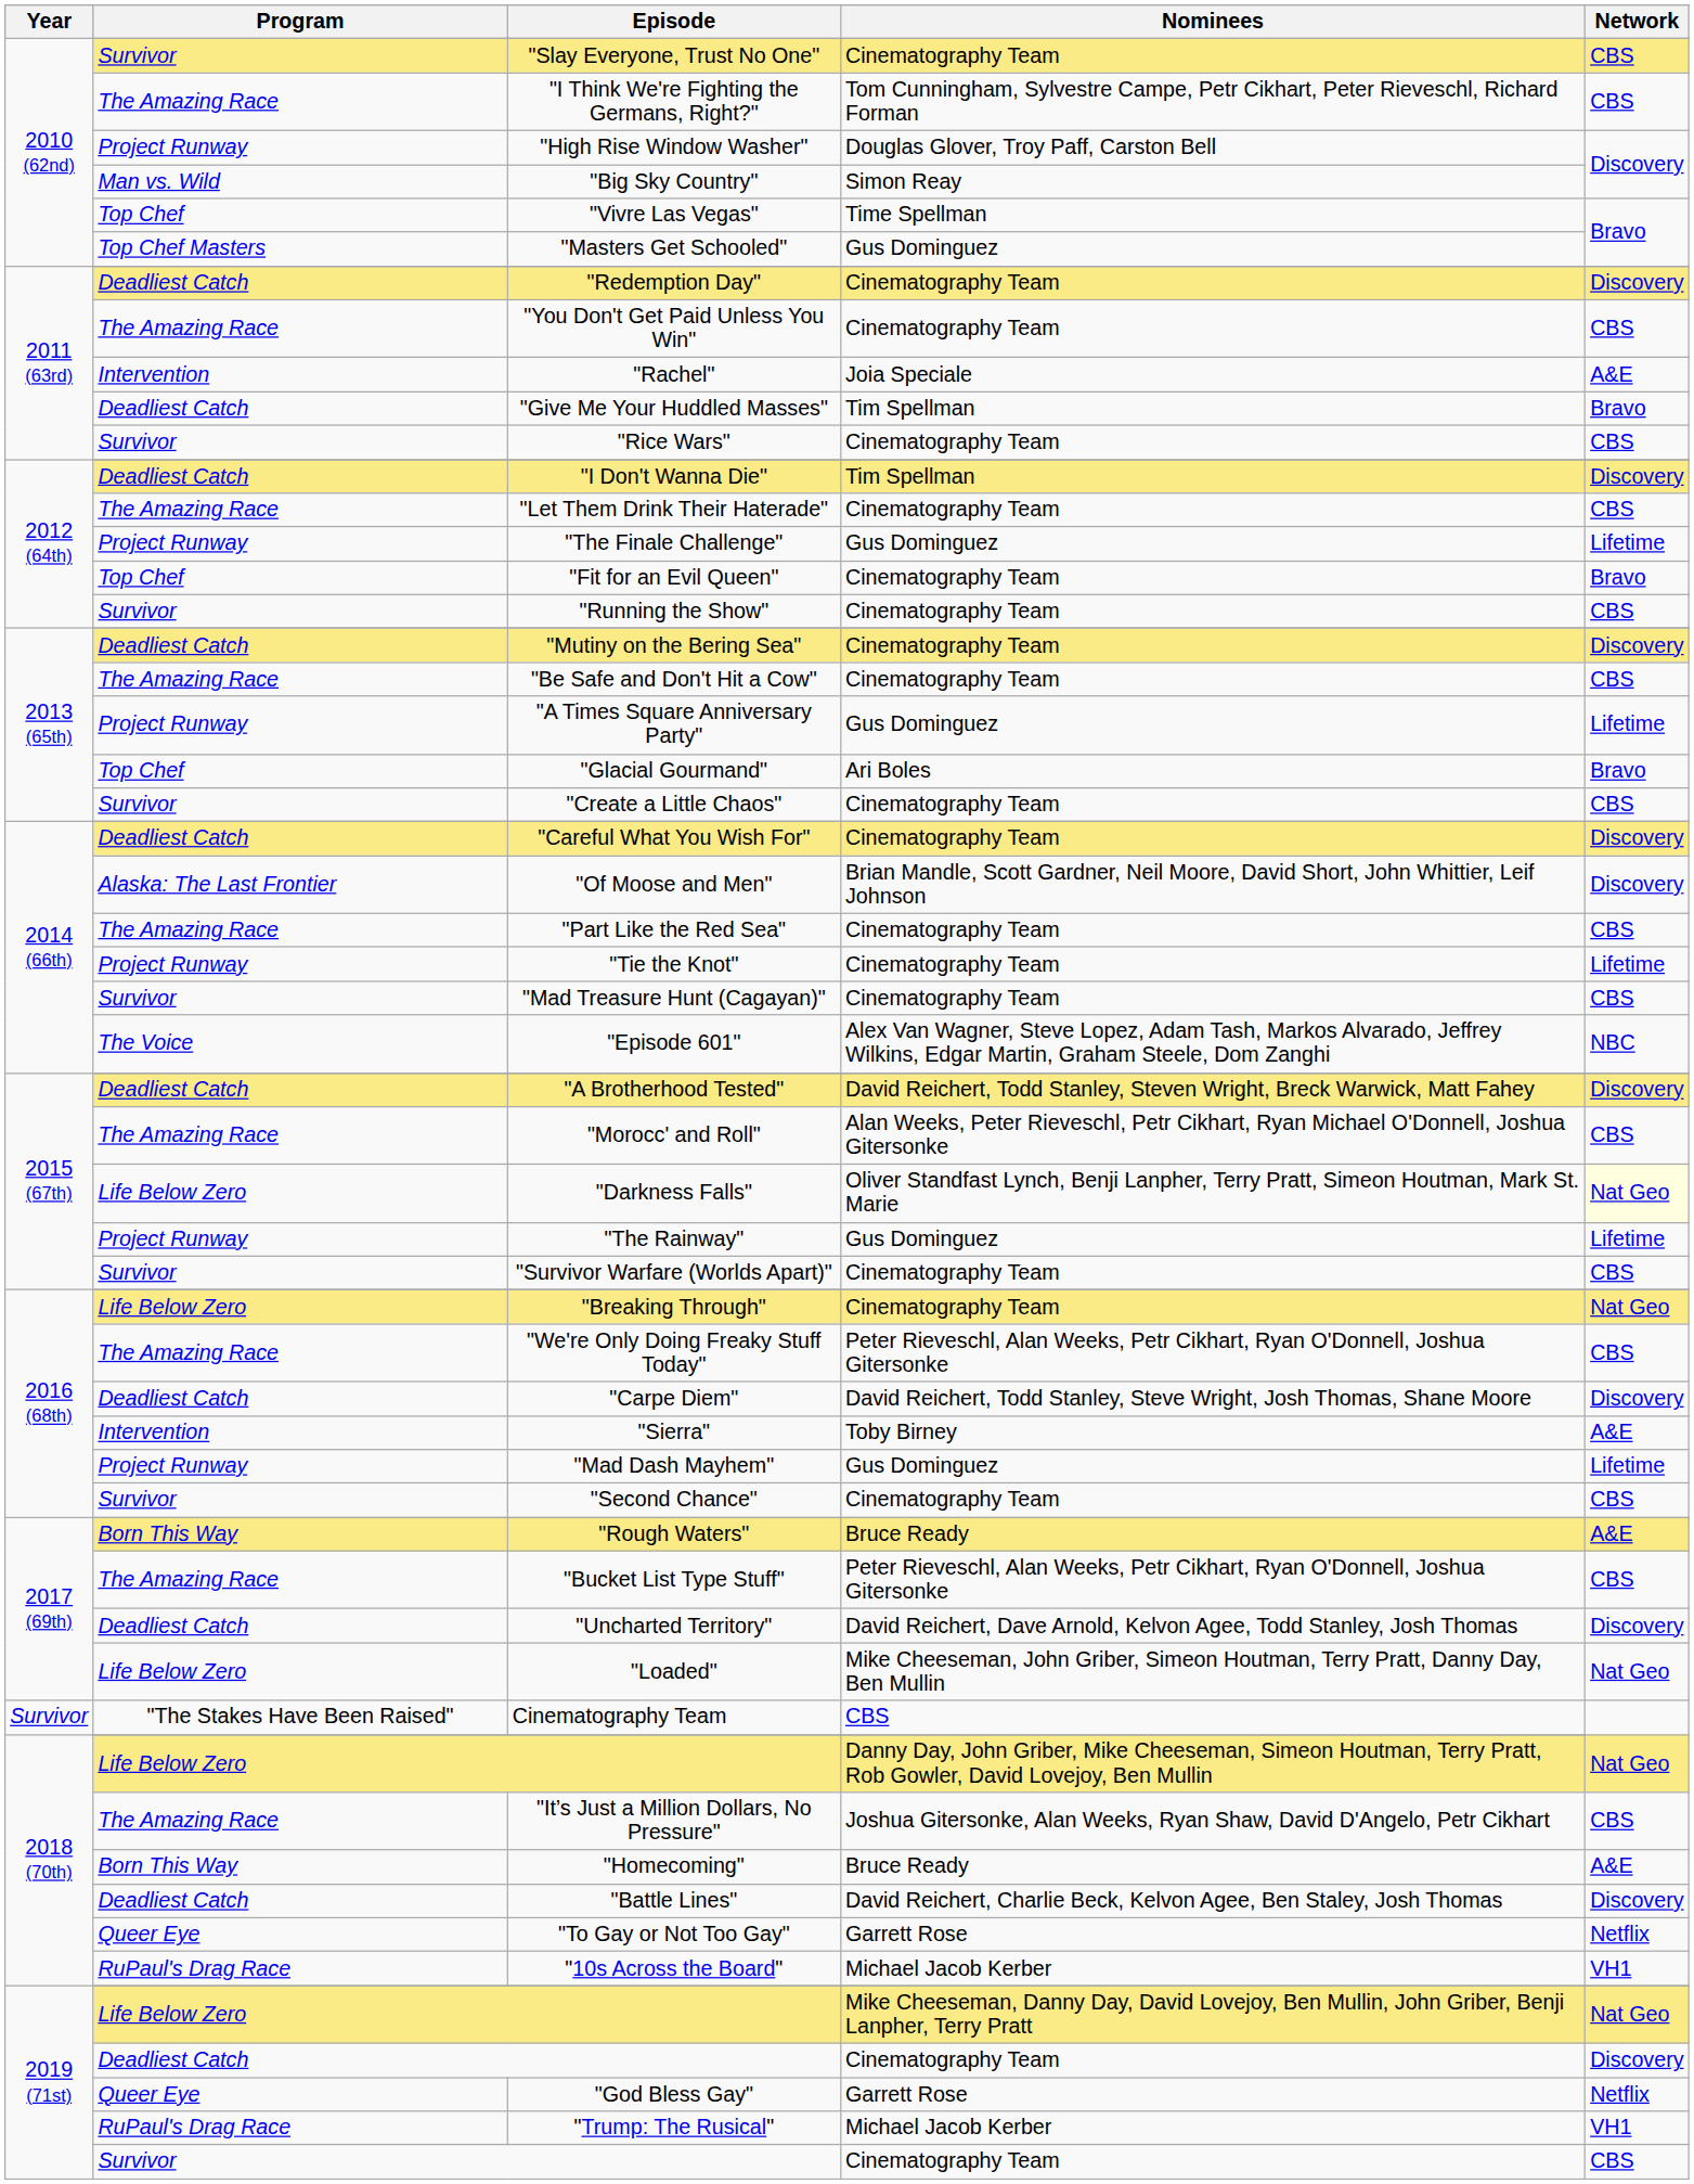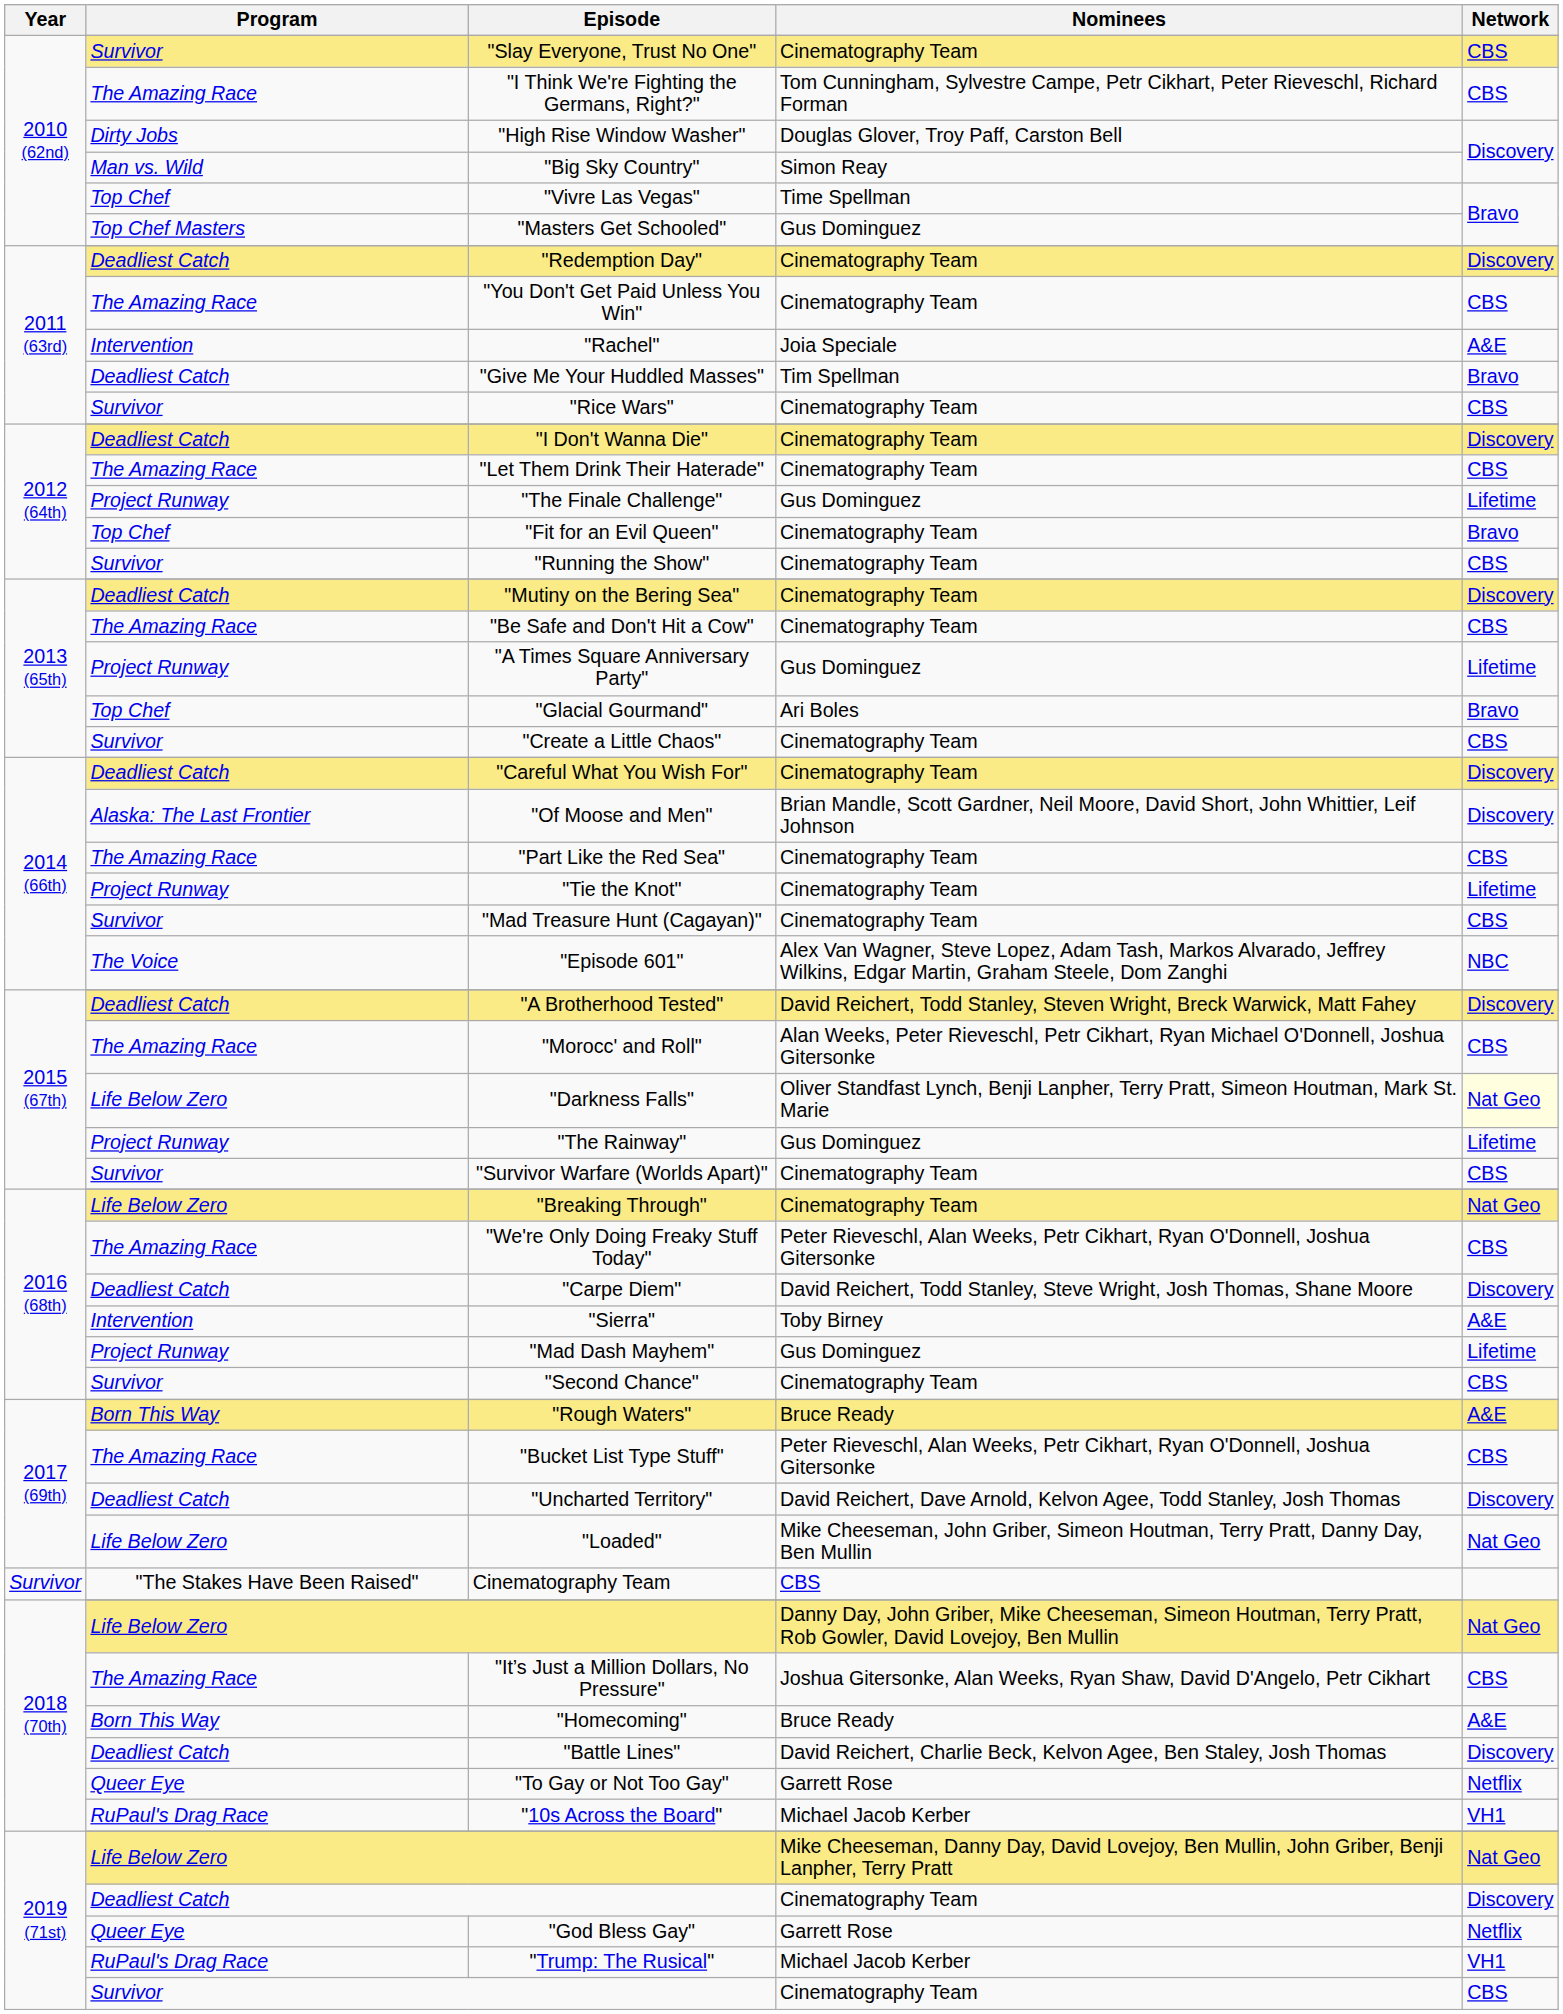"High Rise Window Washer" | Program: Project Runway -> Dirty Jobs
"I Don't Wanna Die" | Nominees: Tim Spellman -> Cinematography Team
